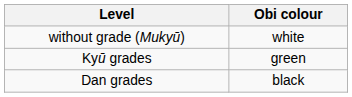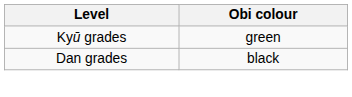- row: without grade (Mukyū) | white
